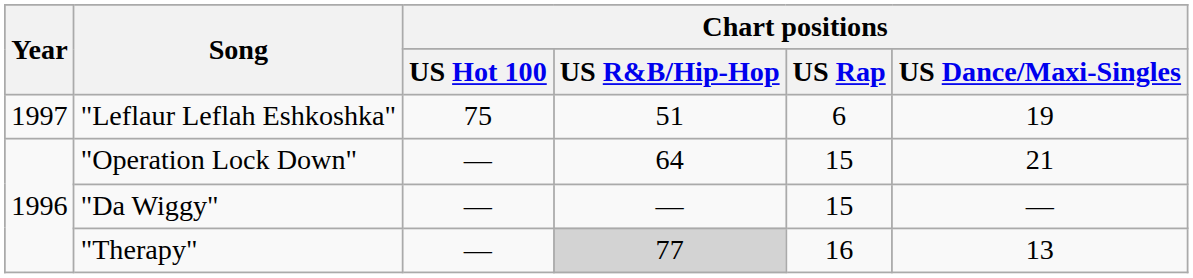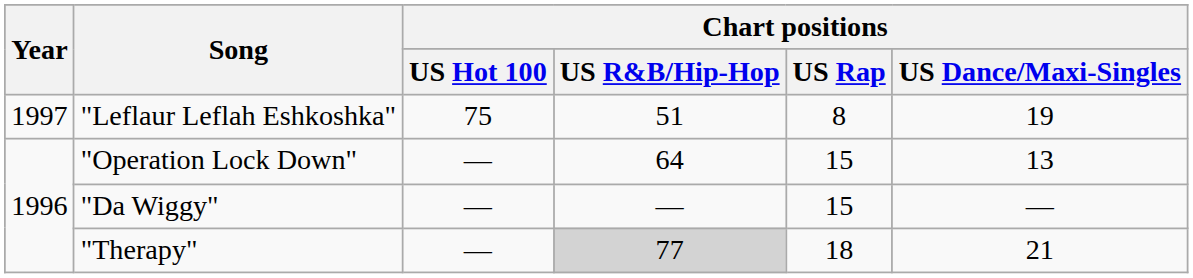"Leflaur Leflah Eshkoshka" | Chart positions / US Rap: 6 -> 8
"Operation Lock Down" | Chart positions / US Dance/Maxi-Singles: 21 -> 13
"Therapy" | Chart positions / US Rap: 16 -> 18
"Therapy" | Chart positions / US Dance/Maxi-Singles: 13 -> 21
